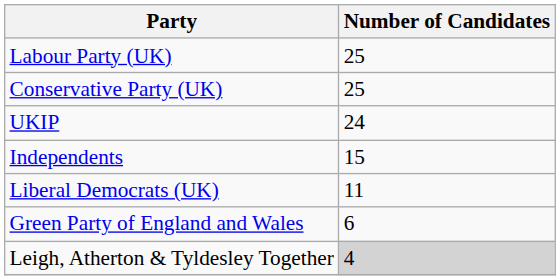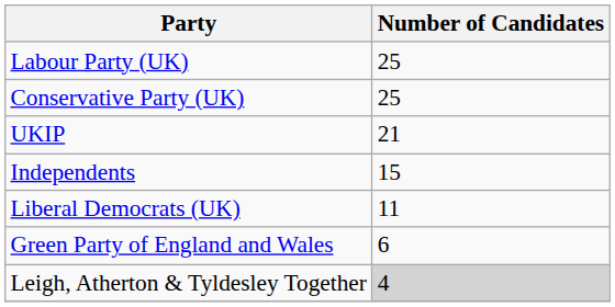UKIP | Number of Candidates: 24 -> 21
